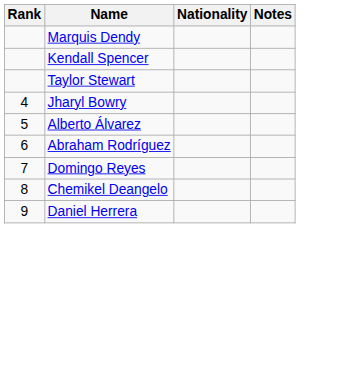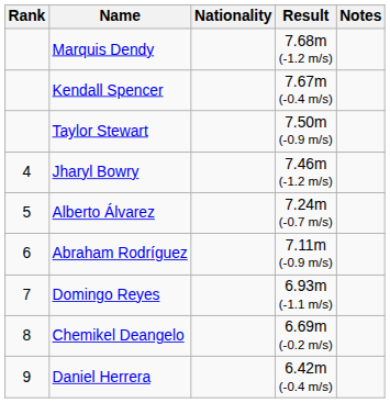+ column: Result | 7.68m (-1.2 m/s) | 7.67m (-0.4 m/s) | 7.50m (-0.9 m/s) | 7.46m (-1.2 m/s) | 7.24m (-0.7 m/s) | 7.11m (-0.9 m/s) | 6.93m (-1.1 m/s) | 6.69m (-0.2 m/s) | 6.42m (-0.4 m/s)
